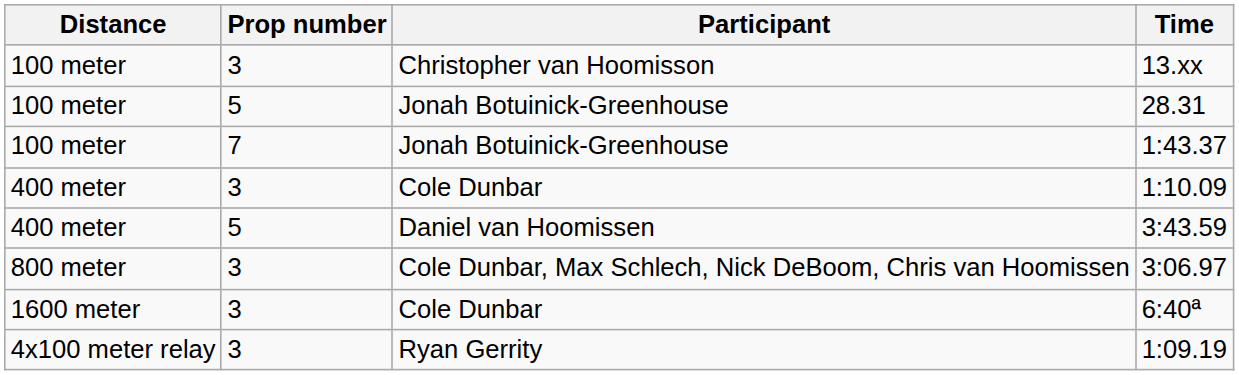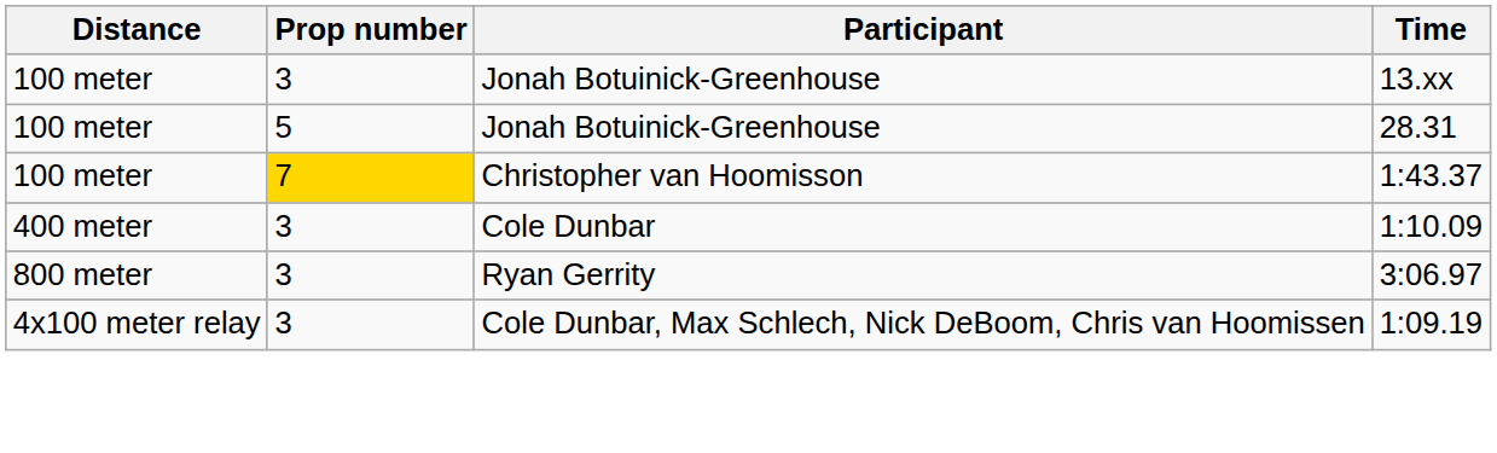13.xx | Participant: Christopher van Hoomisson -> Jonah Botuinick-Greenhouse
1:43.37 | Prop number: no background -> gold background
1:43.37 | Participant: Jonah Botuinick-Greenhouse -> Christopher van Hoomisson
- row: 400 meter | 5 | Daniel van Hoomissen | 3:43.59
3:06.97 | Participant: Cole Dunbar, Max Schlech, Nick DeBoom, Chris van Hoomissen -> Ryan Gerrity
- row: 1600 meter | 3 | Cole Dunbar | 6:40ª
1:09.19 | Participant: Ryan Gerrity -> Cole Dunbar, Max Schlech, Nick DeBoom, Chris van Hoomissen
